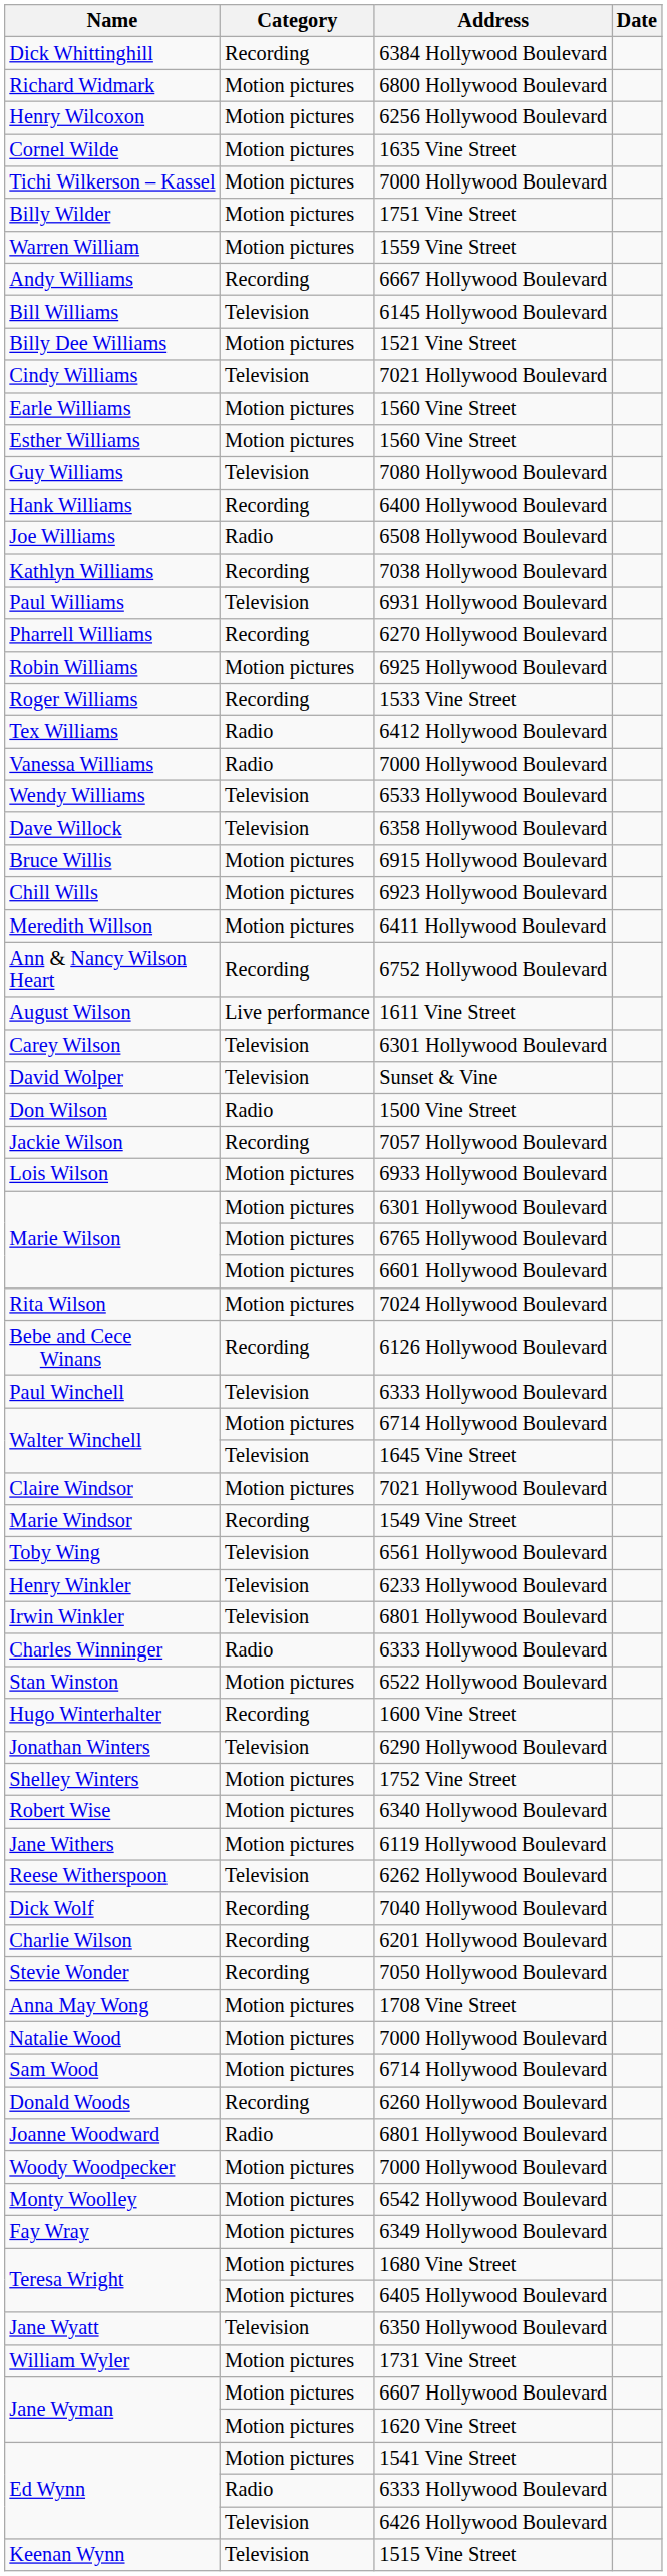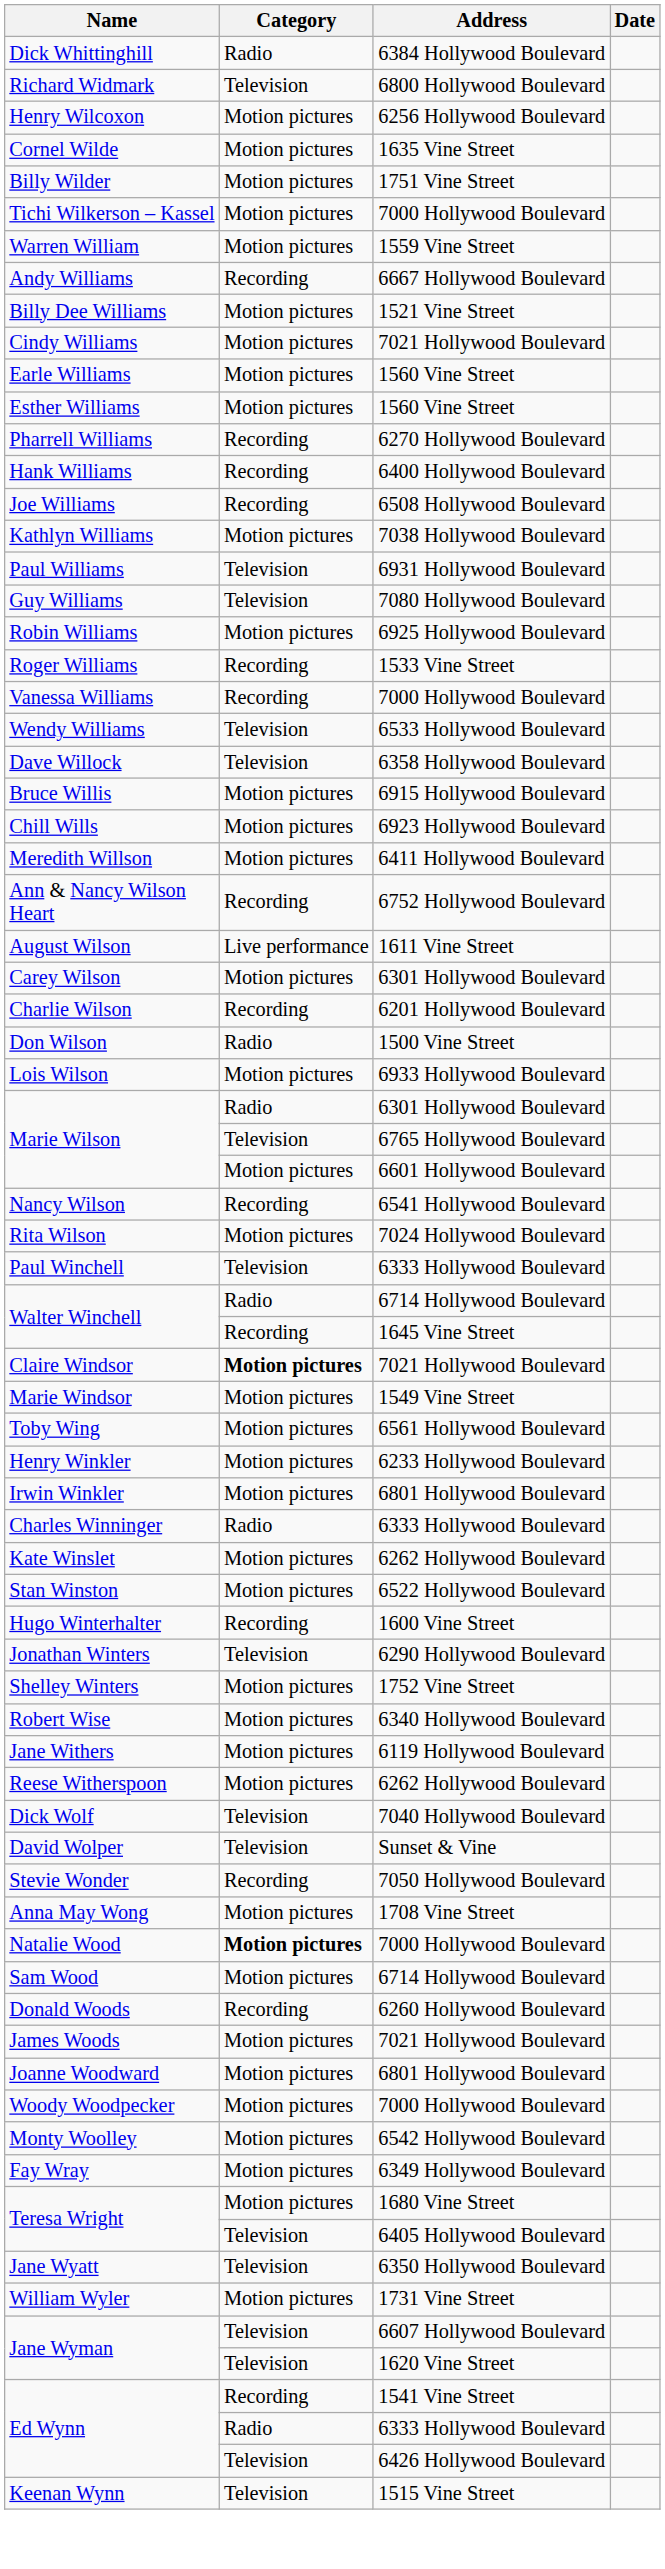Dick Whittinghill | Category: Recording -> Radio
Richard Widmark | Category: Motion pictures -> Television
rows swapped: Billy Wilder <-> Tichi Wilkerson – Kassel
- row: Bill Williams | Television | 6145 Hollywood Boulevard
Cindy Williams | Category: Television -> Motion pictures
rows swapped: Guy Williams <-> Pharrell Williams
Joe Williams | Category: Radio -> Recording
Kathlyn Williams | Category: Recording -> Motion pictures
- row: Tex Williams | Radio | 6412 Hollywood Boulevard
Vanessa Williams | Category: Radio -> Recording
Carey Wilson | Category: Television -> Motion pictures
rows swapped: Charlie Wilson <-> David Wolper
- row: Jackie Wilson | Recording | 7057 Hollywood Boulevard
Marie Wilson / 6301 Hollywood Boulevard | Category: Motion pictures -> Radio
Marie Wilson / 6765 Hollywood Boulevard | Category: Motion pictures -> Television
+ row: Nancy Wilson | Recording | 6541 Hollywood Boulevard
- row: Bebe and Cece Winans | Recording | 6126 Hollywood Boulevard
Walter Winchell / 6714 Hollywood Boulevard | Category: Motion pictures -> Radio
Walter Winchell / 1645 Vine Street | Category: Television -> Recording
Claire Windsor | Category: normal -> bold
Marie Windsor | Category: Recording -> Motion pictures
Toby Wing | Category: Television -> Motion pictures
Henry Winkler | Category: Television -> Motion pictures
Irwin Winkler | Category: Television -> Motion pictures
+ row: Kate Winslet | Motion pictures | 6262 Hollywood Boulevard
Reese Witherspoon | Category: Television -> Motion pictures
Dick Wolf | Category: Recording -> Television
Natalie Wood | Category: normal -> bold
+ row: James Woods | Motion pictures | 7021 Hollywood Boulevard
Joanne Woodward | Category: Radio -> Motion pictures
Teresa Wright / 6405 Hollywood Boulevard | Category: Motion pictures -> Television
Jane Wyman / 6607 Hollywood Boulevard | Category: Motion pictures -> Television
Jane Wyman / 1620 Vine Street | Category: Motion pictures -> Television
Ed Wynn / 1541 Vine Street | Category: Motion pictures -> Recording
